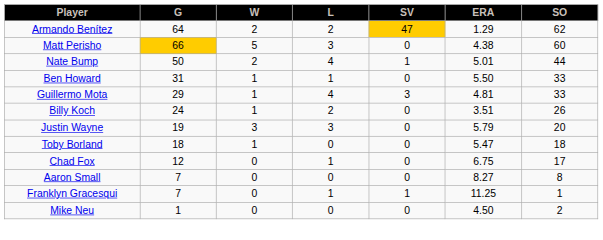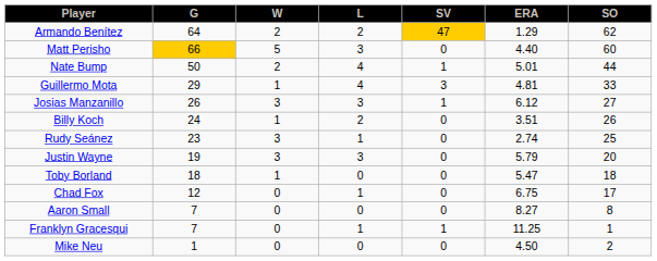Matt Perisho | ERA: 4.38 -> 4.40
- row: Ben Howard | 31 | 1 | 1 | 0 | 5.50 | 33
+ row: Josias Manzanillo | 26 | 3 | 3 | 1 | 6.12 | 27
+ row: Rudy Seánez | 23 | 3 | 1 | 0 | 2.74 | 25
